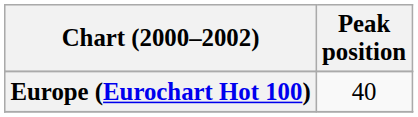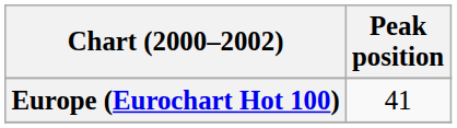Europe (Eurochart Hot 100) | Peak position: 40 -> 41
